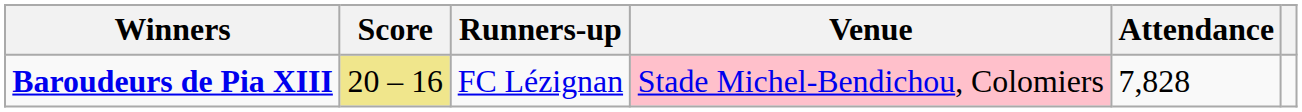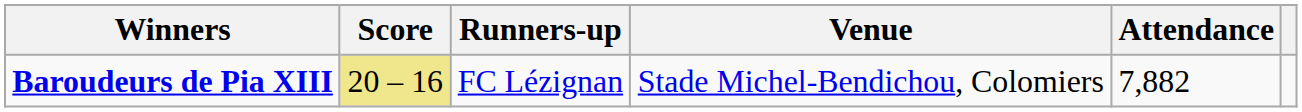Baroudeurs de Pia XIII | Venue: pink background -> no background
Baroudeurs de Pia XIII | Attendance: 7,828 -> 7,882
